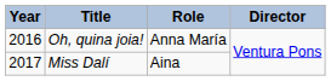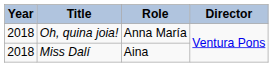Oh, quina joia! | Year: 2016 -> 2018
Miss Dalí | Year: 2017 -> 2018
